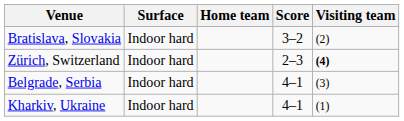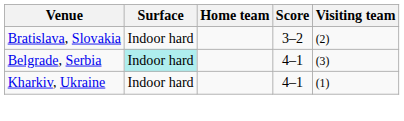- row: Zürich, Switzerland | Indoor hard | 2–3 | (4)
Belgrade, Serbia | Surface: no background -> paleturquoise background
